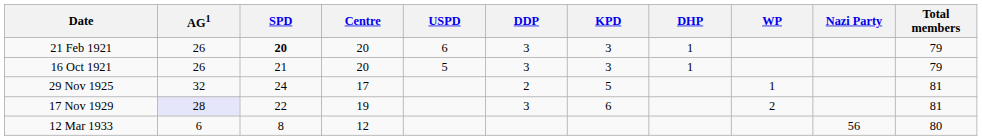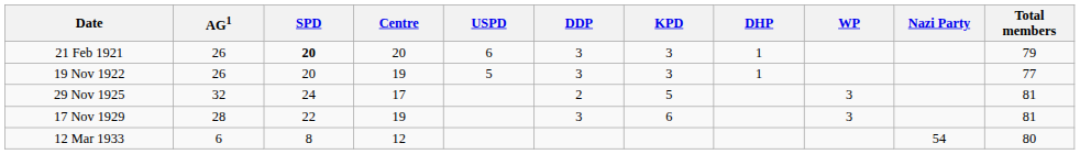- row: 16 Oct 1921 | 26 | 21 | 20 | 5 | 3 | 3 | 1 | 79
+ row: 19 Nov 1922 | 26 | 20 | 19 | 5 | 3 | 3 | 1 | 77
29 Nov 1925 | WP: 1 -> 3
17 Nov 1929 | AG1: lavender background -> no background
17 Nov 1929 | WP: 2 -> 3
12 Mar 1933 | Nazi Party: 56 -> 54
